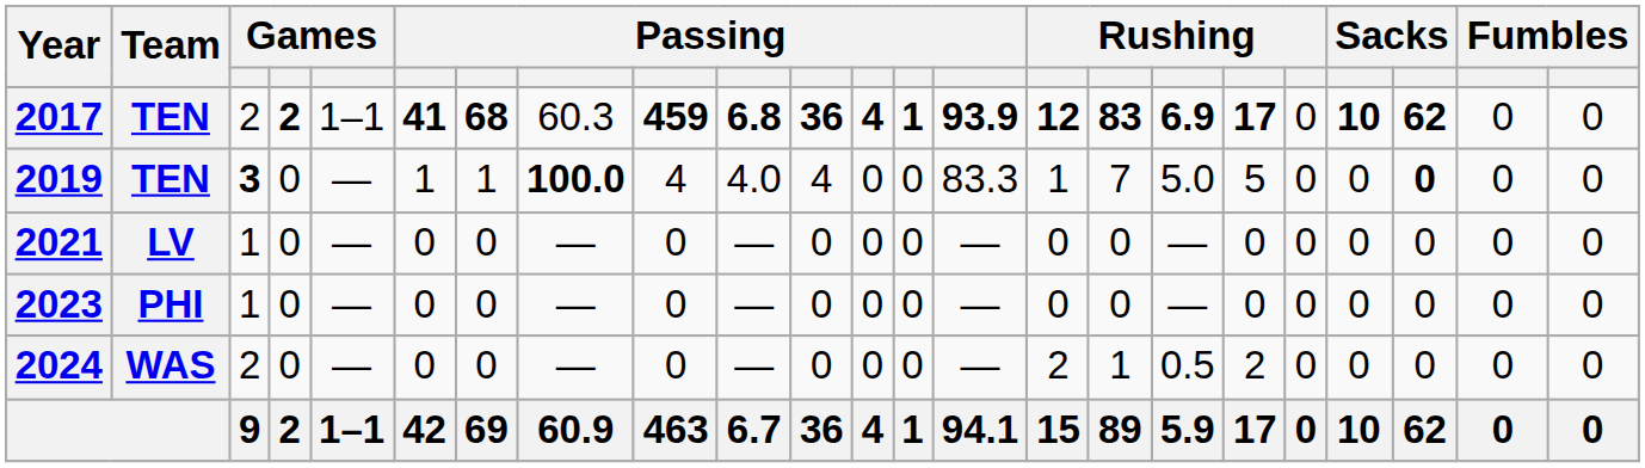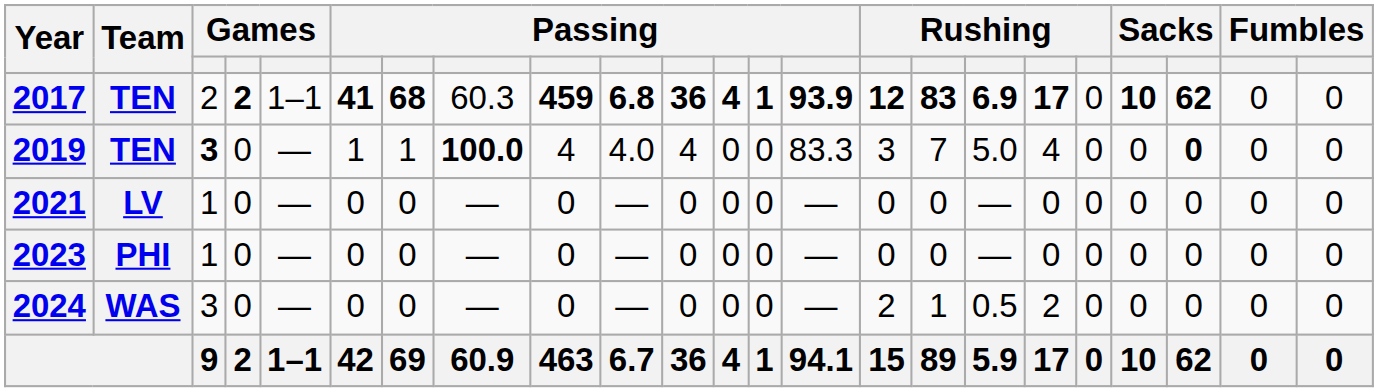2019 | column 15: 1 -> 3
2019 | column 18: 5 -> 4
2024 | column 3: 2 -> 3
